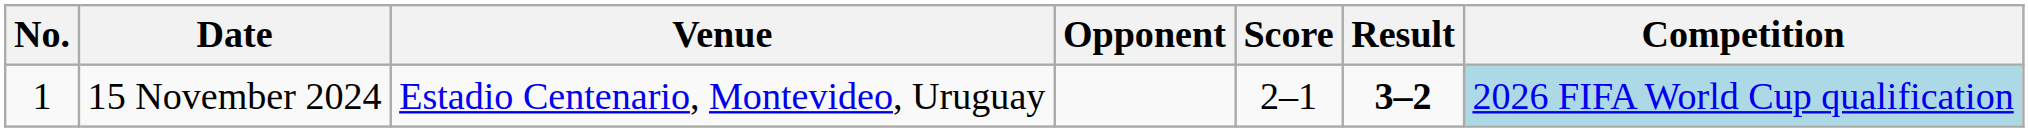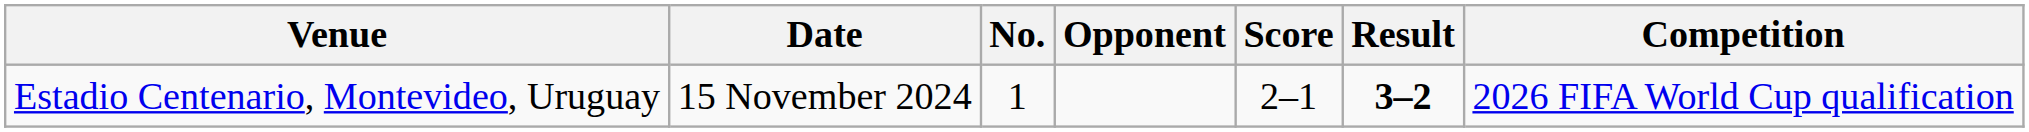columns swapped: No. <-> Venue
15 November 2024 | Competition: lightblue background -> no background
